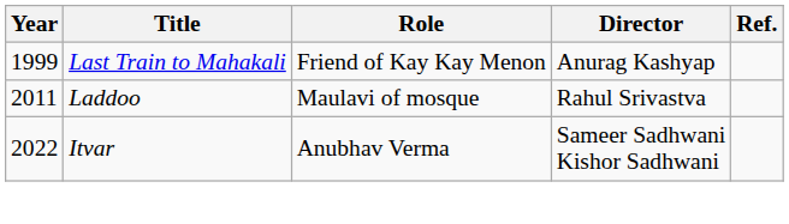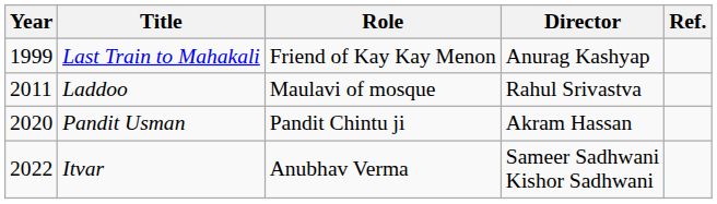+ row: 2020 | Pandit Usman | Pandit Chintu ji | Akram Hassan
